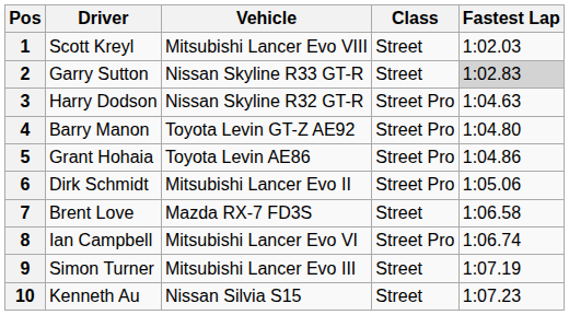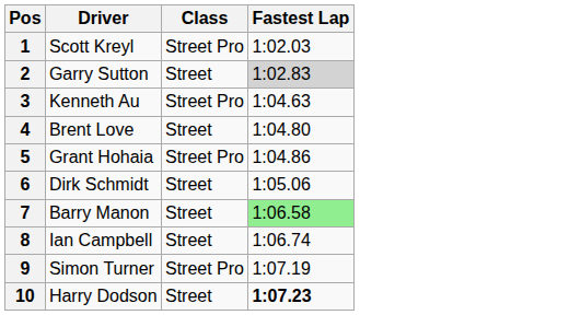- column: Vehicle | Mitsubishi Lancer Evo VIII | Nissan Skyline R33 GT-R | Nissan Skyline R32 GT-R | Toyota Levin GT-Z AE92 | Toyota Levin AE86 | Mitsubishi Lancer Evo II | Mazda RX-7 FD3S | Mitsubishi Lancer Evo VI | Mitsubishi Lancer Evo III | Nissan Silvia S15
1 | Class: Street -> Street Pro
3 | Driver: Harry Dodson -> Kenneth Au
4 | Driver: Barry Manon -> Brent Love
4 | Class: Street Pro -> Street
6 | Class: Street Pro -> Street
7 | Driver: Brent Love -> Barry Manon
7 | Fastest Lap: no background -> lightgreen background
8 | Class: Street Pro -> Street
9 | Class: Street -> Street Pro
10 | Driver: Kenneth Au -> Harry Dodson
10 | Fastest Lap: normal -> bold
